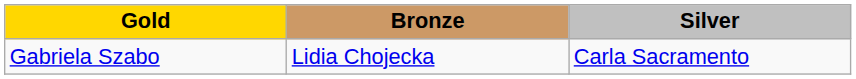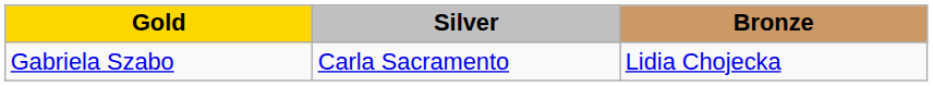columns swapped: Silver <-> Bronze
